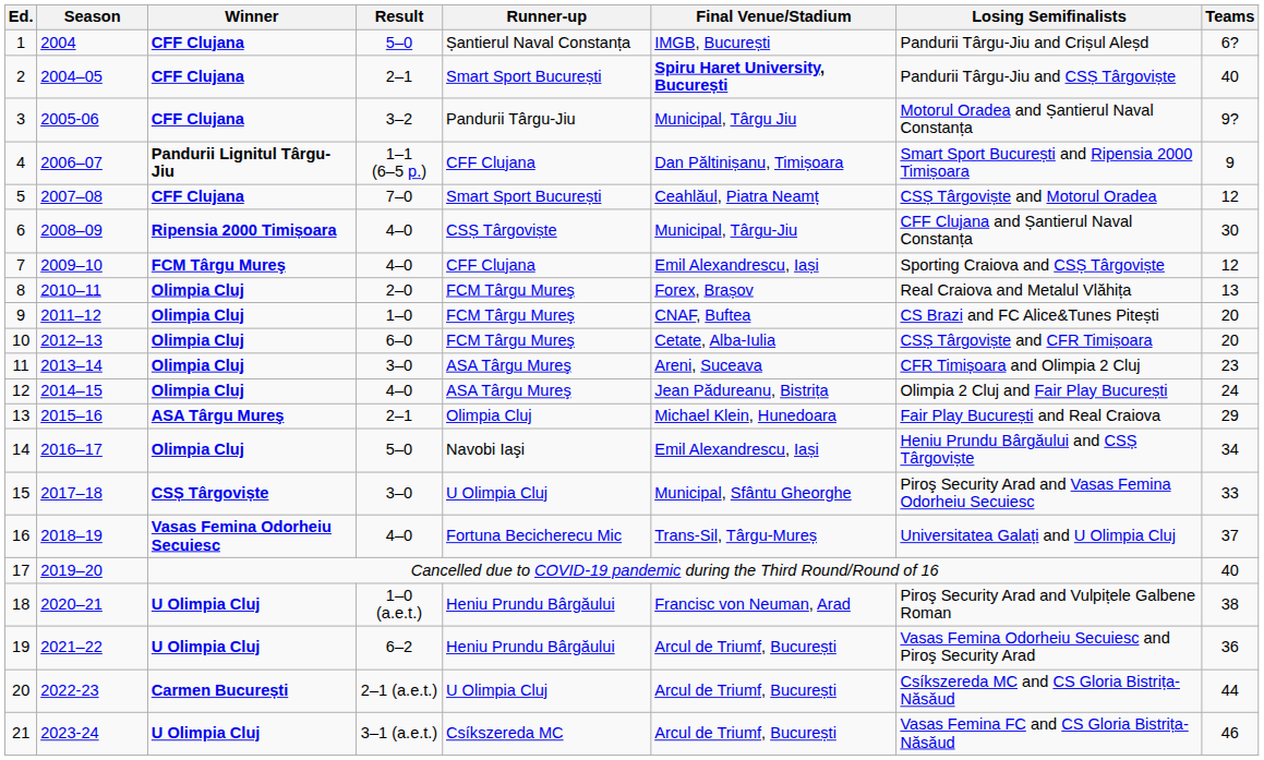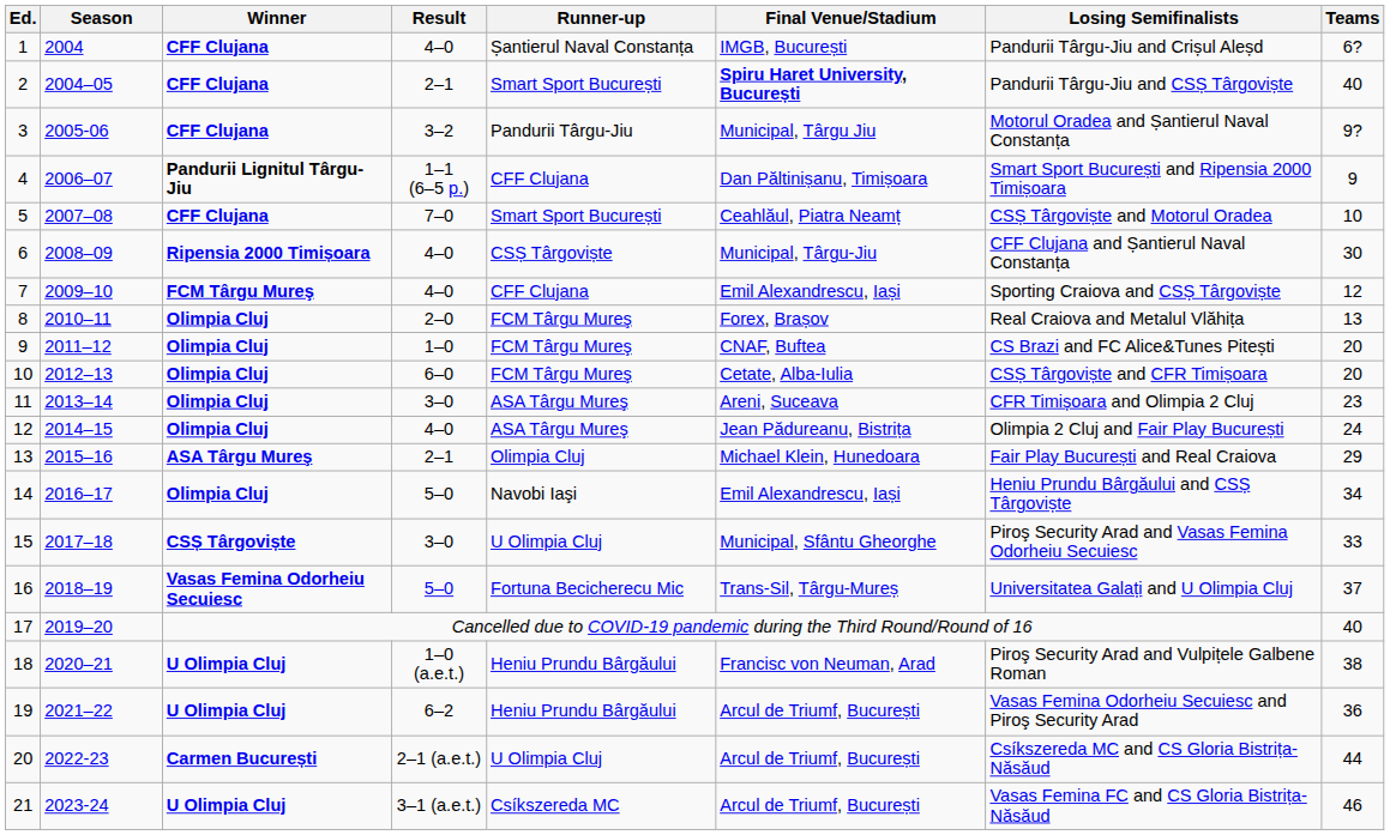1 | Result: 5–0 -> 4–0
5 | Teams: 12 -> 10
16 | Result: 4–0 -> 5–0
